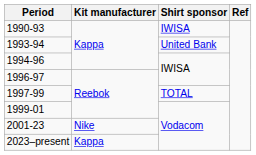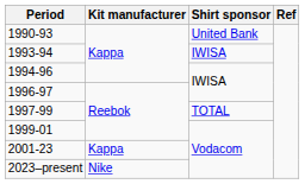1990-93 | Shirt sponsor: IWISA -> United Bank
1993-94 | Shirt sponsor: United Bank -> IWISA
2001-23 | Kit manufacturer: Nike -> Kappa
2023–present | Kit manufacturer: Kappa -> Nike
